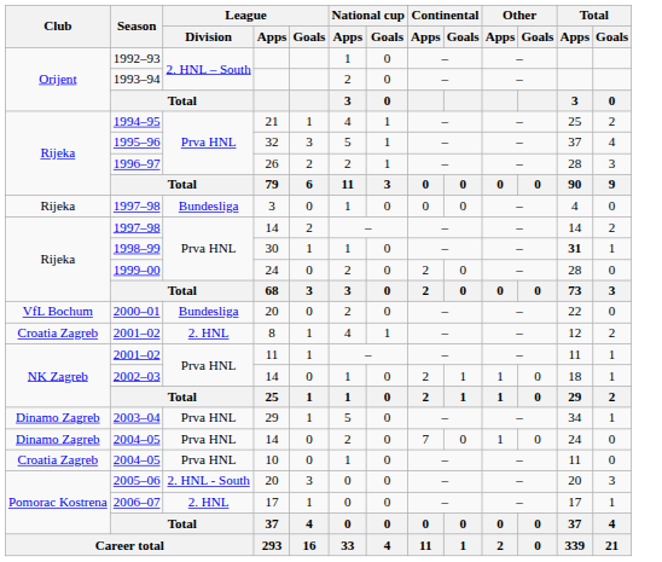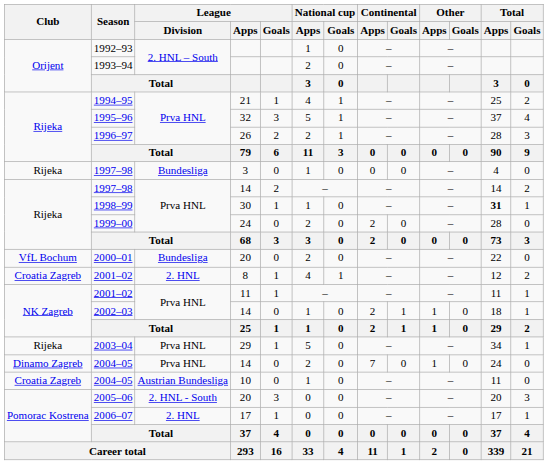2003–04 | Club: Dinamo Zagreb -> Rijeka
2004–05 / 10 | League / Division: Prva HNL -> Austrian Bundesliga
